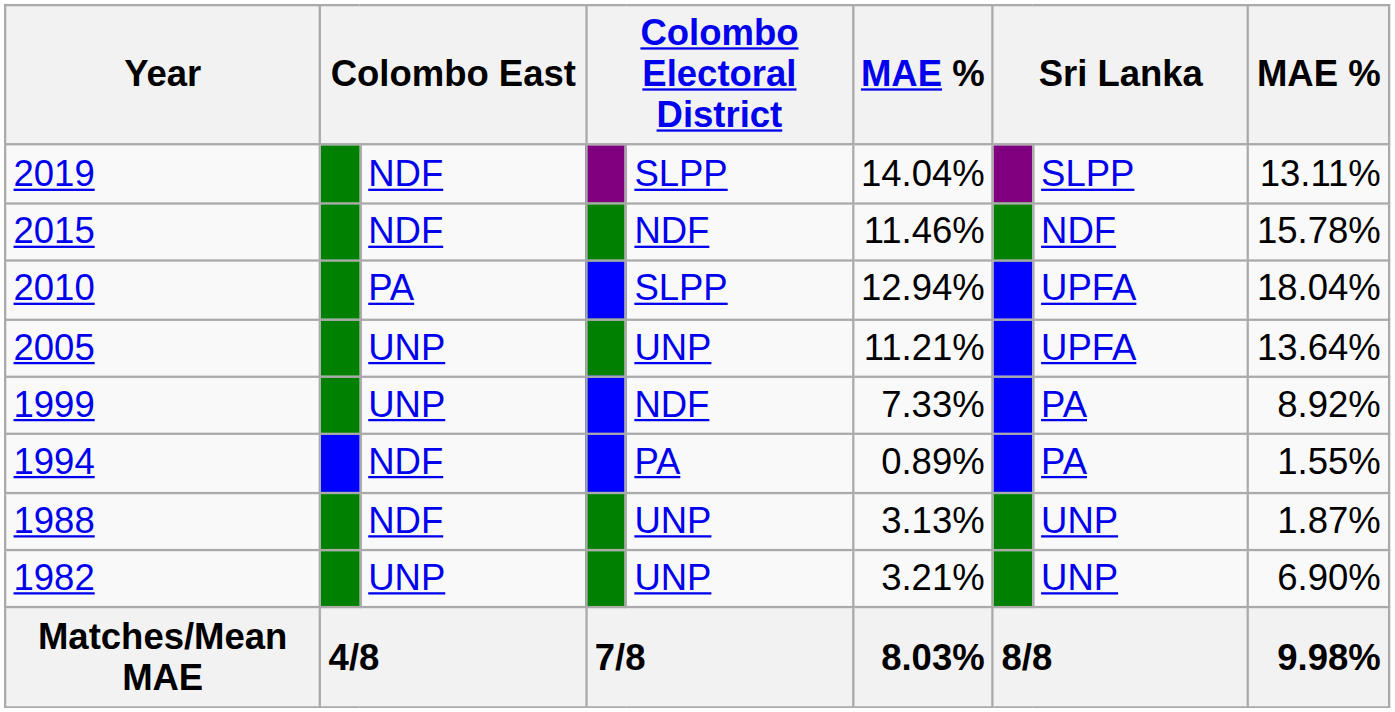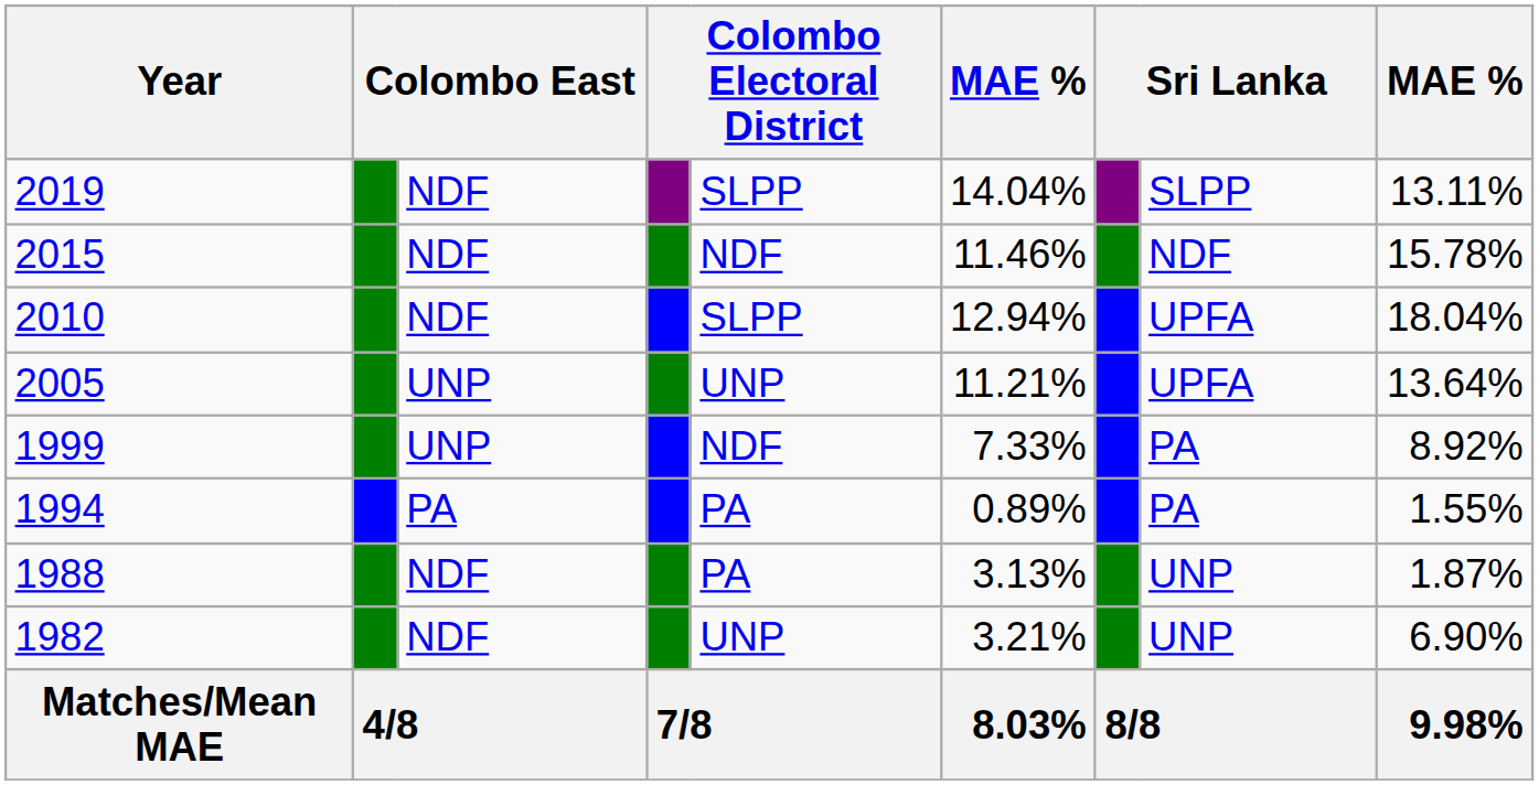2010 | column 3: PA -> NDF
1994 | column 3: NDF -> PA
1988 | column 5: UNP -> PA
1982 | column 3: UNP -> NDF
